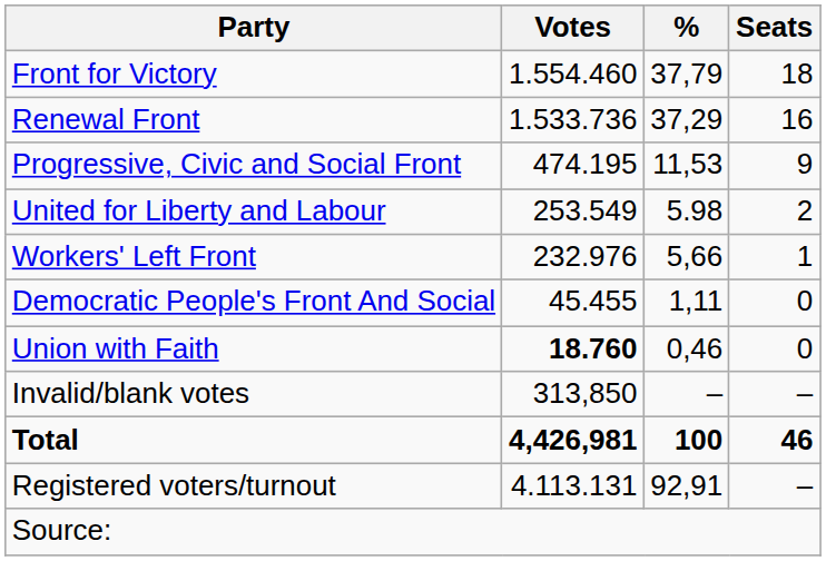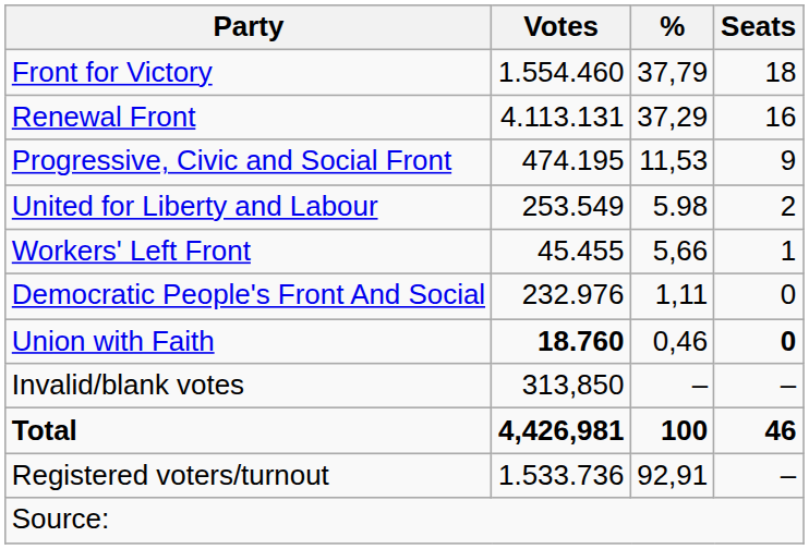Renewal Front | Votes: 1.533.736 -> 4.113.131
Workers' Left Front | Votes: 232.976 -> 45.455
Democratic People's Front And Social | Votes: 45.455 -> 232.976
Union with Faith | Seats: normal -> bold
Registered voters/turnout | Votes: 4.113.131 -> 1.533.736
